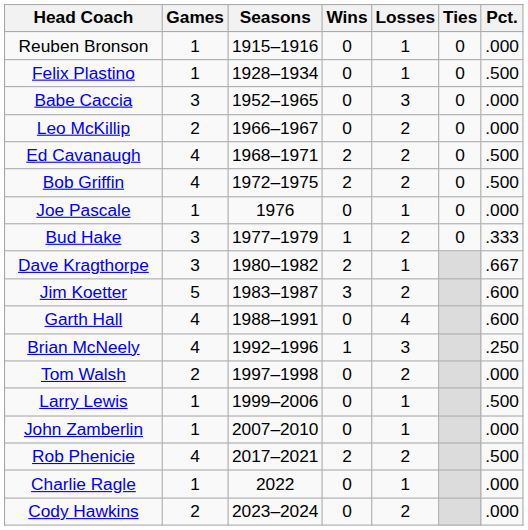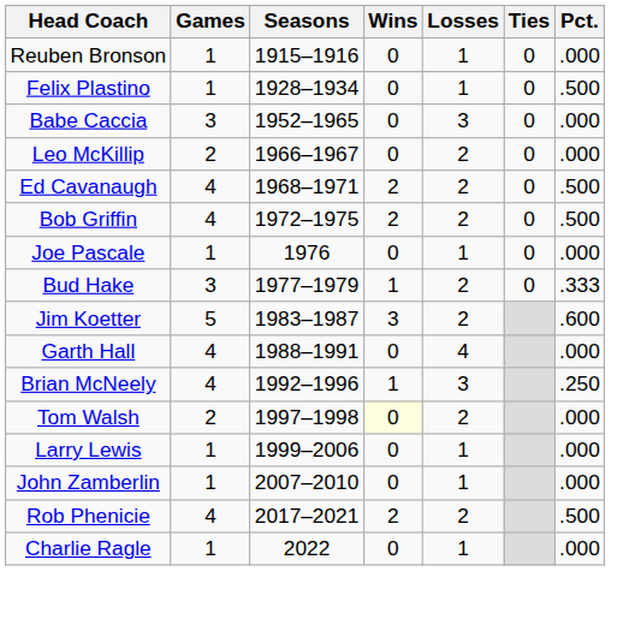- row: Dave Kragthorpe | 3 | 1980–1982 | 2 | 1 | .667
Garth Hall | Pct.: .600 -> .000
Tom Walsh | Wins: no background -> lightyellow background
Larry Lewis | Pct.: .500 -> .000
- row: Cody Hawkins | 2 | 2023–2024 | 0 | 2 | .000
